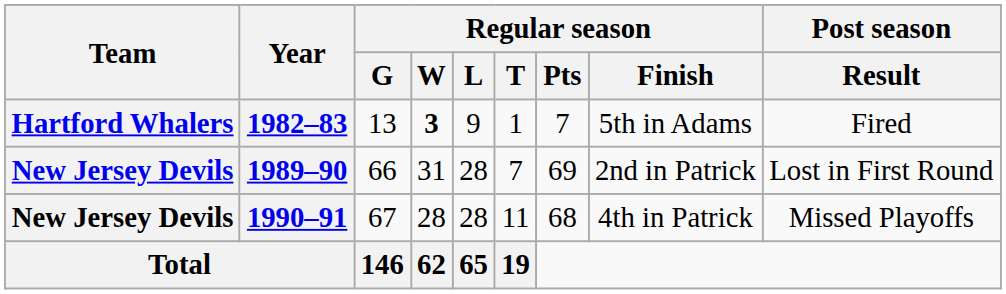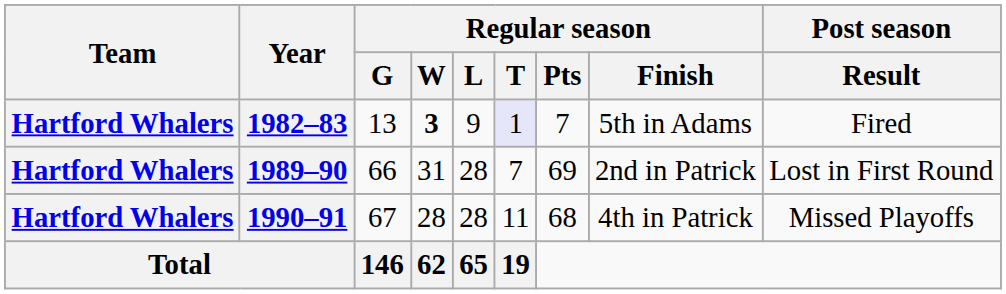1982–83 | Regular season / T: no background -> lavender background
1989–90 | Team: New Jersey Devils -> Hartford Whalers
1990–91 | Team: New Jersey Devils -> Hartford Whalers
